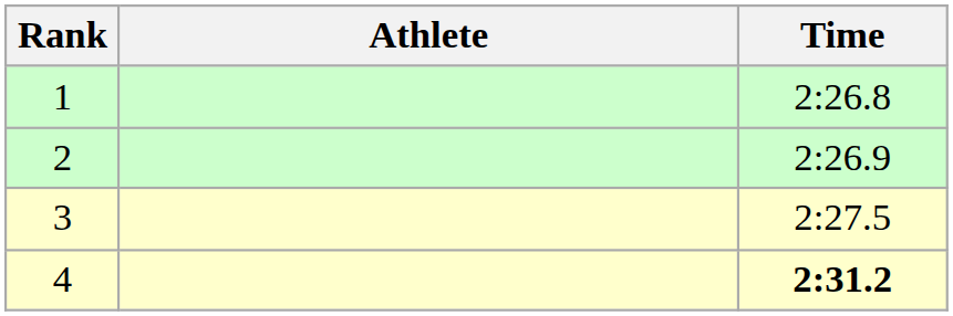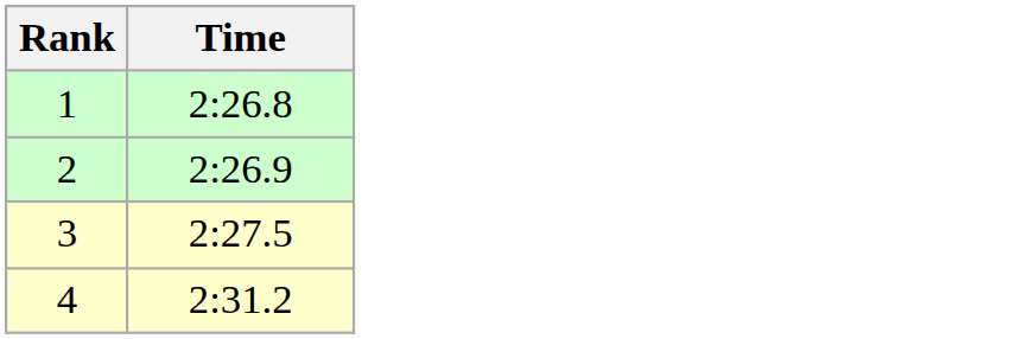- column: Athlete
4 | Time: bold -> normal
